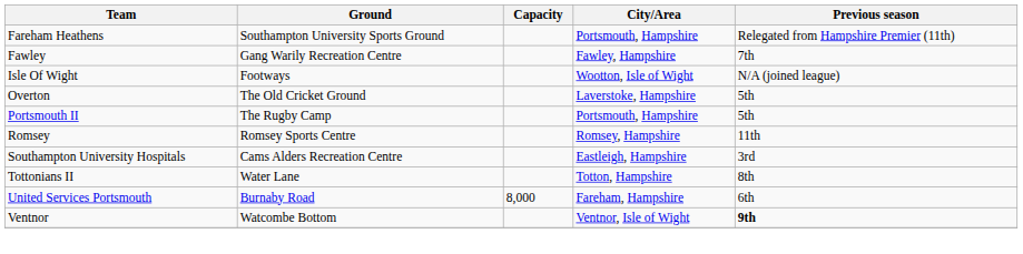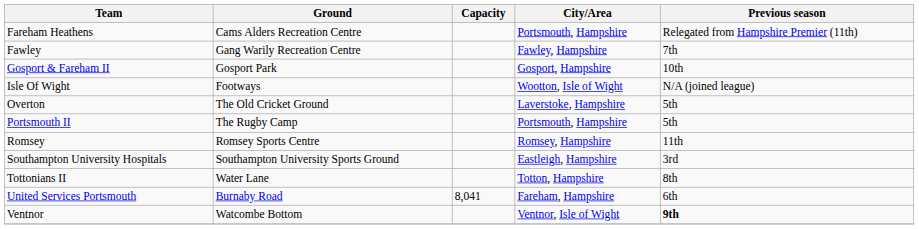Fareham Heathens | Ground: Southampton University Sports Ground -> Cams Alders Recreation Centre
+ row: Gosport & Fareham II | Gosport Park | Gosport, Hampshire | 10th
Southampton University Hospitals | Ground: Cams Alders Recreation Centre -> Southampton University Sports Ground
United Services Portsmouth | Capacity: 8,000 -> 8,041
